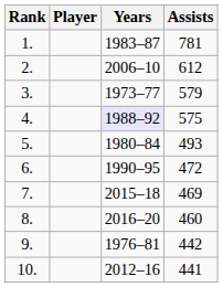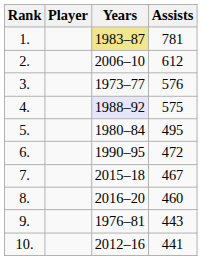1. | Years: no background -> khaki background
3. | Assists: 579 -> 576
5. | Assists: 493 -> 495
7. | Assists: 469 -> 467
9. | Assists: 442 -> 443
